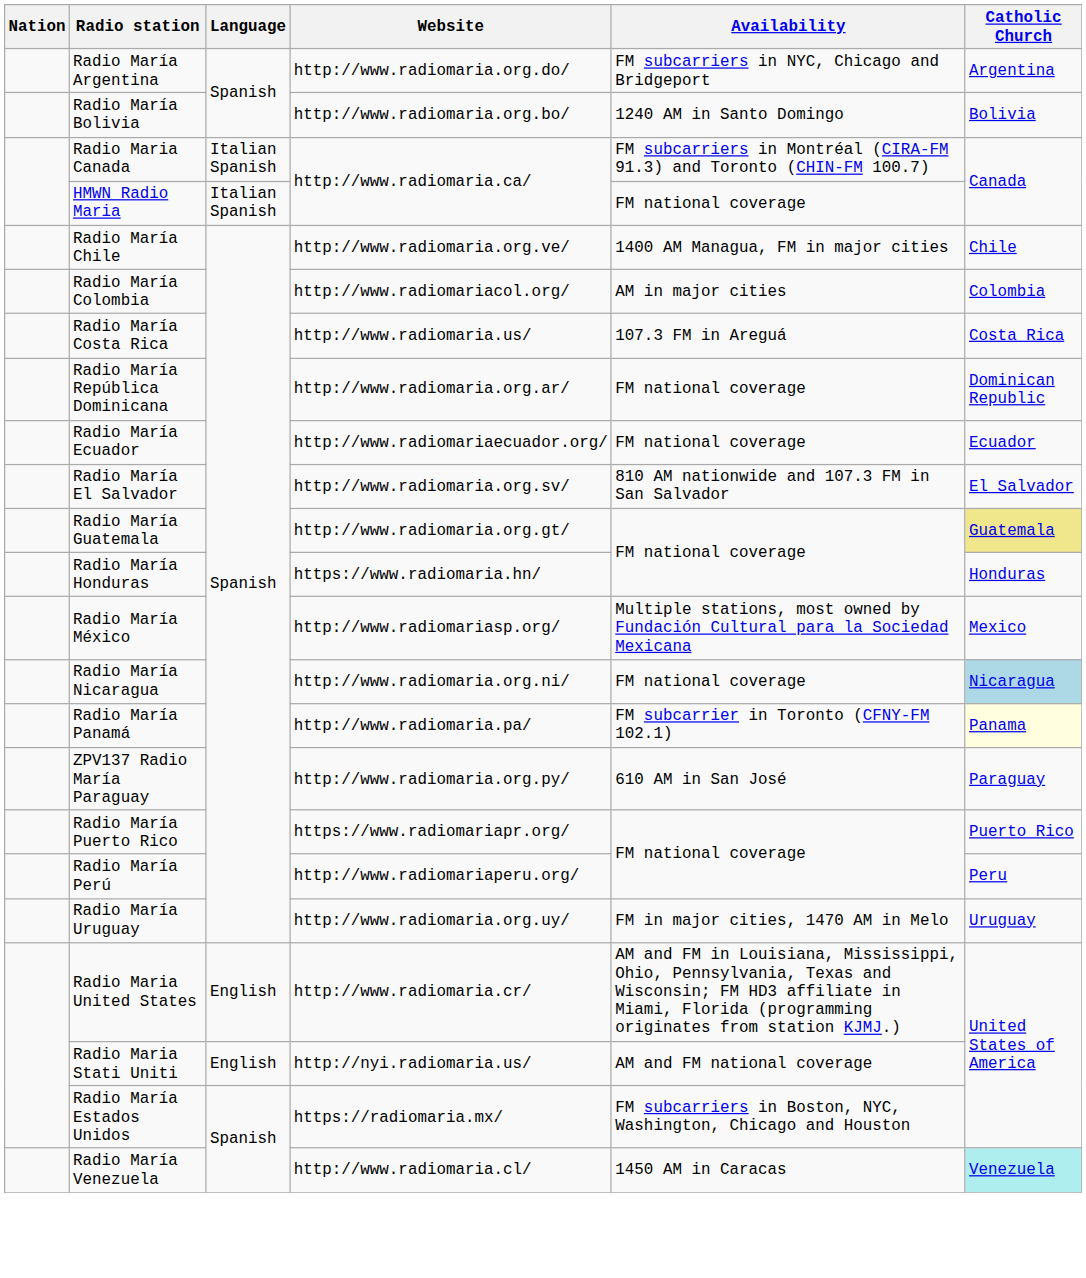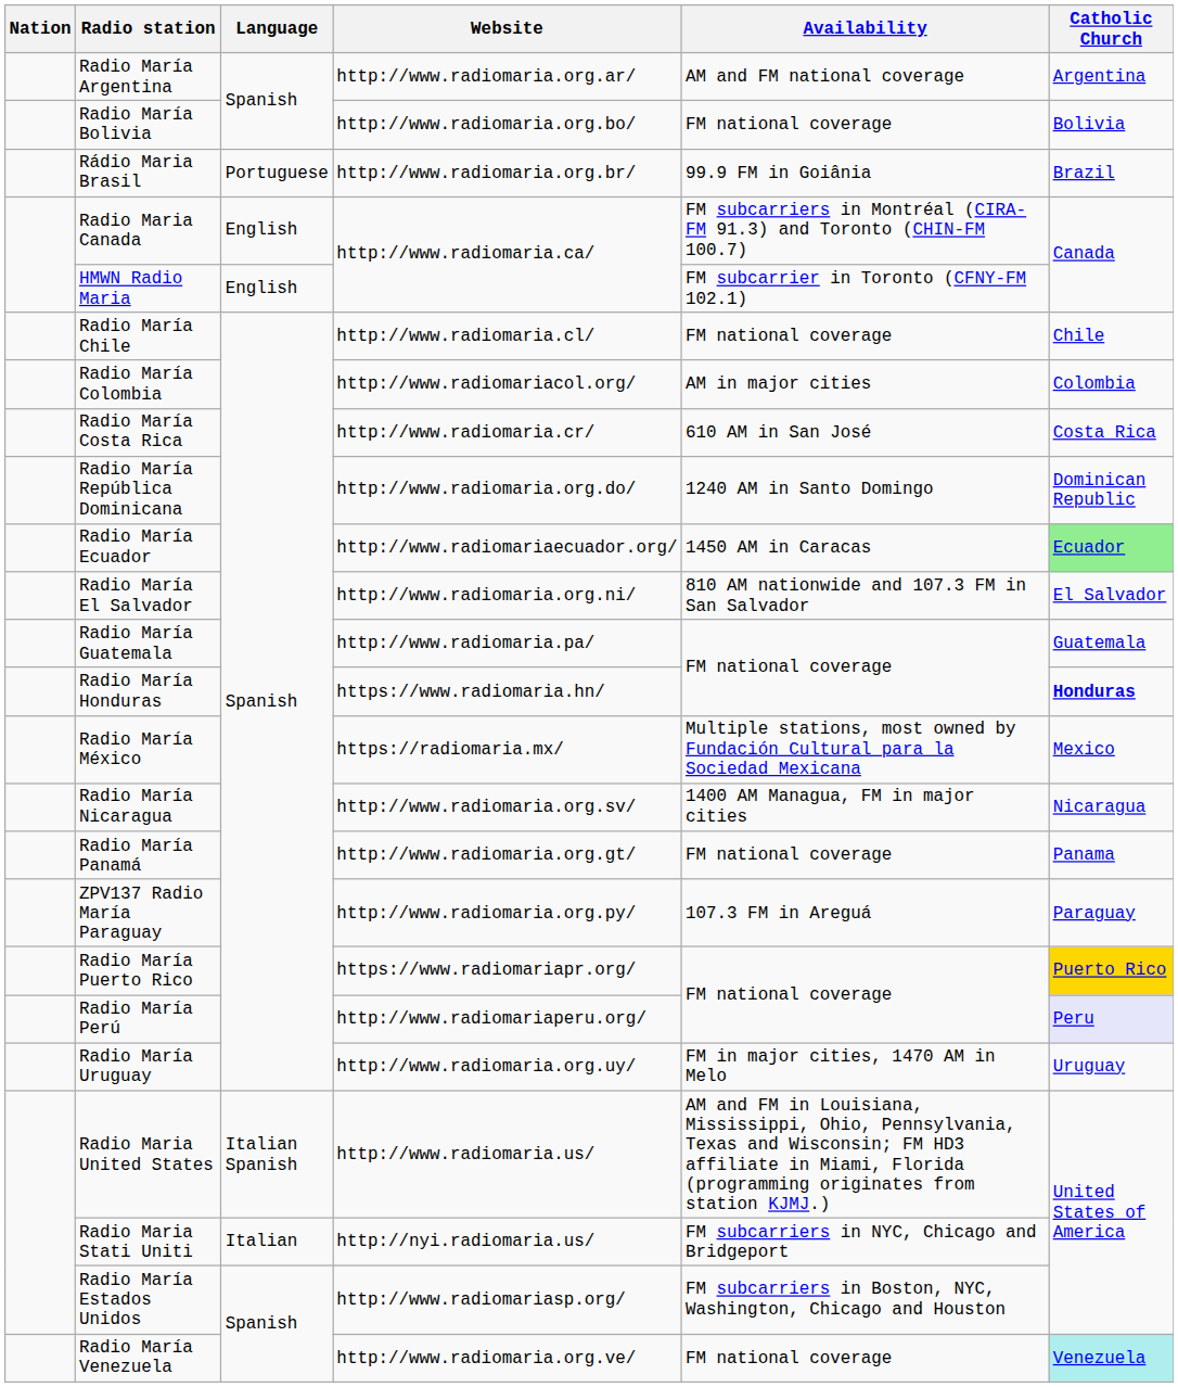Radio María Argentina | Website: http://www.radiomaria.org.do/ -> http://www.radiomaria.org.ar/
Radio María Argentina | Availability: FM subcarriers in NYC, Chicago and Bridgeport -> AM and FM national coverage
Radio María Bolivia | Availability: 1240 AM in Santo Domingo -> FM national coverage
+ row: Rádio Maria Brasil | Portuguese | http://www.radiomaria.org.br/ | 99.9 FM in Goiânia | Brazil
Radio Maria Canada | Language: Italian Spanish -> English
HMWN Radio Maria | Language: Italian Spanish -> English
HMWN Radio Maria | Availability: FM national coverage -> FM subcarrier in Toronto (CFNY-FM 102.1)
Radio María Chile | Website: http://www.radiomaria.org.ve/ -> http://www.radiomaria.cl/
Radio María Chile | Availability: 1400 AM Managua, FM in major cities -> FM national coverage
Radio María Costa Rica | Website: http://www.radiomaria.us/ -> http://www.radiomaria.cr/
Radio María Costa Rica | Availability: 107.3 FM in Areguá -> 610 AM in San José
Radio María República Dominicana | Website: http://www.radiomaria.org.ar/ -> http://www.radiomaria.org.do/
Radio María República Dominicana | Availability: FM national coverage -> 1240 AM in Santo Domingo
Radio María Ecuador | Availability: FM national coverage -> 1450 AM in Caracas
Radio María Ecuador | Catholic Church: no background -> lightgreen background
Radio María El Salvador | Website: http://www.radiomaria.org.sv/ -> http://www.radiomaria.org.ni/
Radio María Guatemala | Website: http://www.radiomaria.org.gt/ -> http://www.radiomaria.pa/
Radio María Guatemala | Catholic Church: khaki background -> no background
Radio María Honduras | Catholic Church: normal -> bold
Radio María México | Website: http://www.radiomariasp.org/ -> https://radiomaria.mx/
Radio María Nicaragua | Website: http://www.radiomaria.org.ni/ -> http://www.radiomaria.org.sv/
Radio María Nicaragua | Availability: FM national coverage -> 1400 AM Managua, FM in major cities
Radio María Nicaragua | Catholic Church: lightblue background -> no background
Radio María Panamá | Website: http://www.radiomaria.pa/ -> http://www.radiomaria.org.gt/
Radio María Panamá | Availability: FM subcarrier in Toronto (CFNY-FM 102.1) -> FM national coverage
Radio María Panamá | Catholic Church: lightyellow background -> no background
ZPV137 Radio María Paraguay | Availability: 610 AM in San José -> 107.3 FM in Areguá
Radio María Puerto Rico | Catholic Church: no background -> gold background
Radio María Perú | Catholic Church: no background -> lavender background
Radio Maria United States | Language: English -> Italian Spanish
Radio Maria United States | Website: http://www.radiomaria.cr/ -> http://www.radiomaria.us/
Radio Maria Stati Uniti | Language: English -> Italian
Radio Maria Stati Uniti | Availability: AM and FM national coverage -> FM subcarriers in NYC, Chicago and Bridgeport
Radio María Estados Unidos | Website: https://radiomaria.mx/ -> http://www.radiomariasp.org/
Radio María Venezuela | Website: http://www.radiomaria.cl/ -> http://www.radiomaria.org.ve/
Radio María Venezuela | Availability: 1450 AM in Caracas -> FM national coverage
